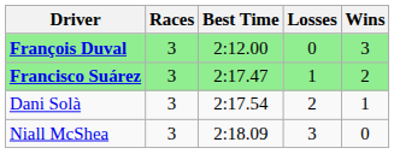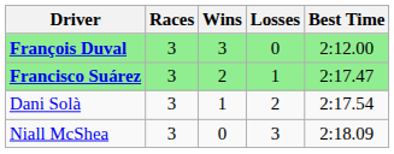columns swapped: Wins <-> Best Time
